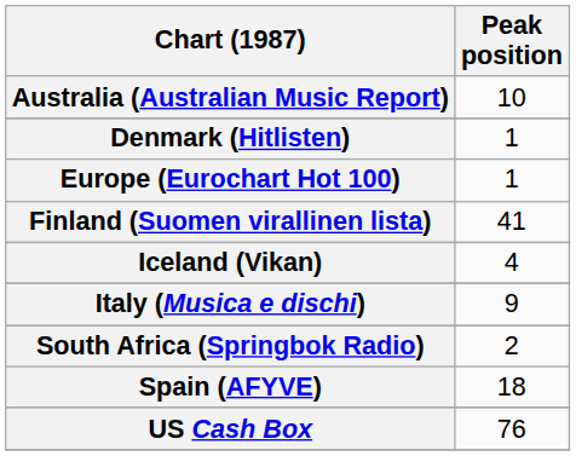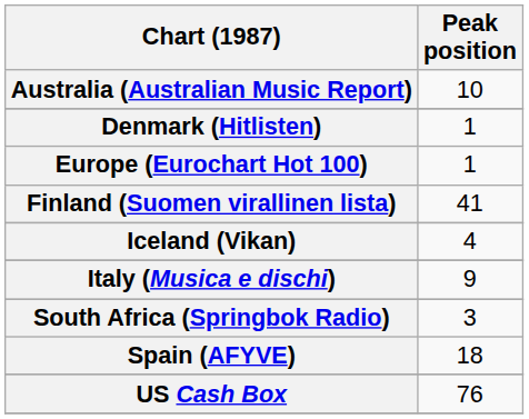South Africa (Springbok Radio) | Peak position: 2 -> 3
